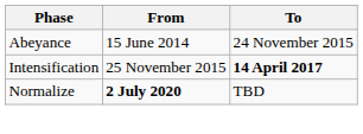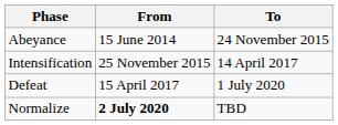Intensification | To: bold -> normal
+ row: Defeat | 15 April 2017 | 1 July 2020
